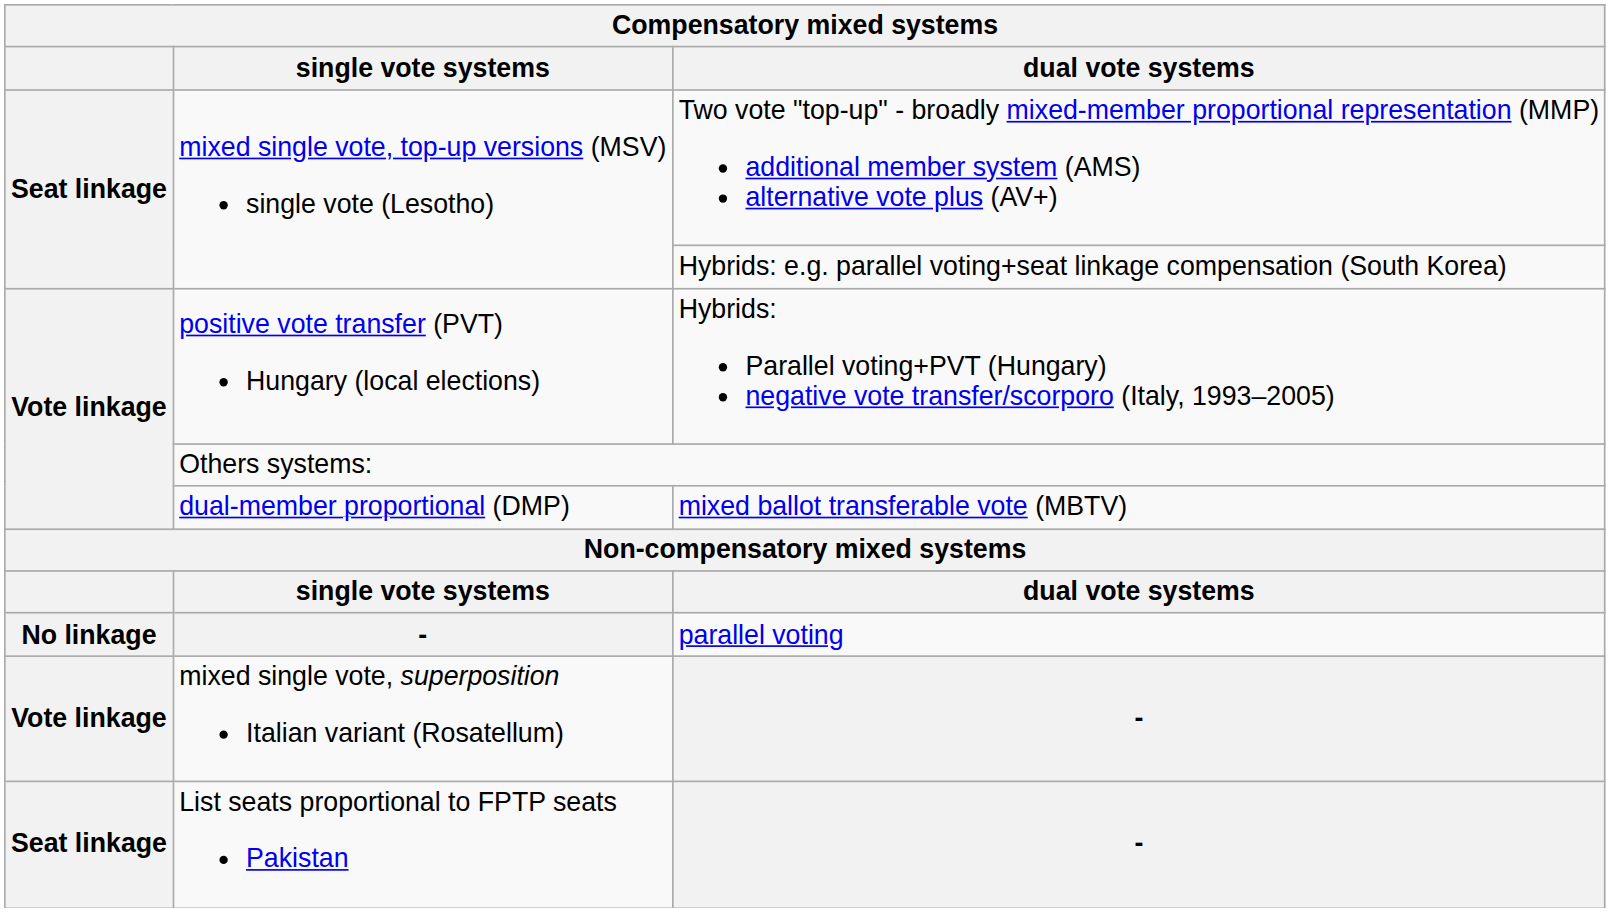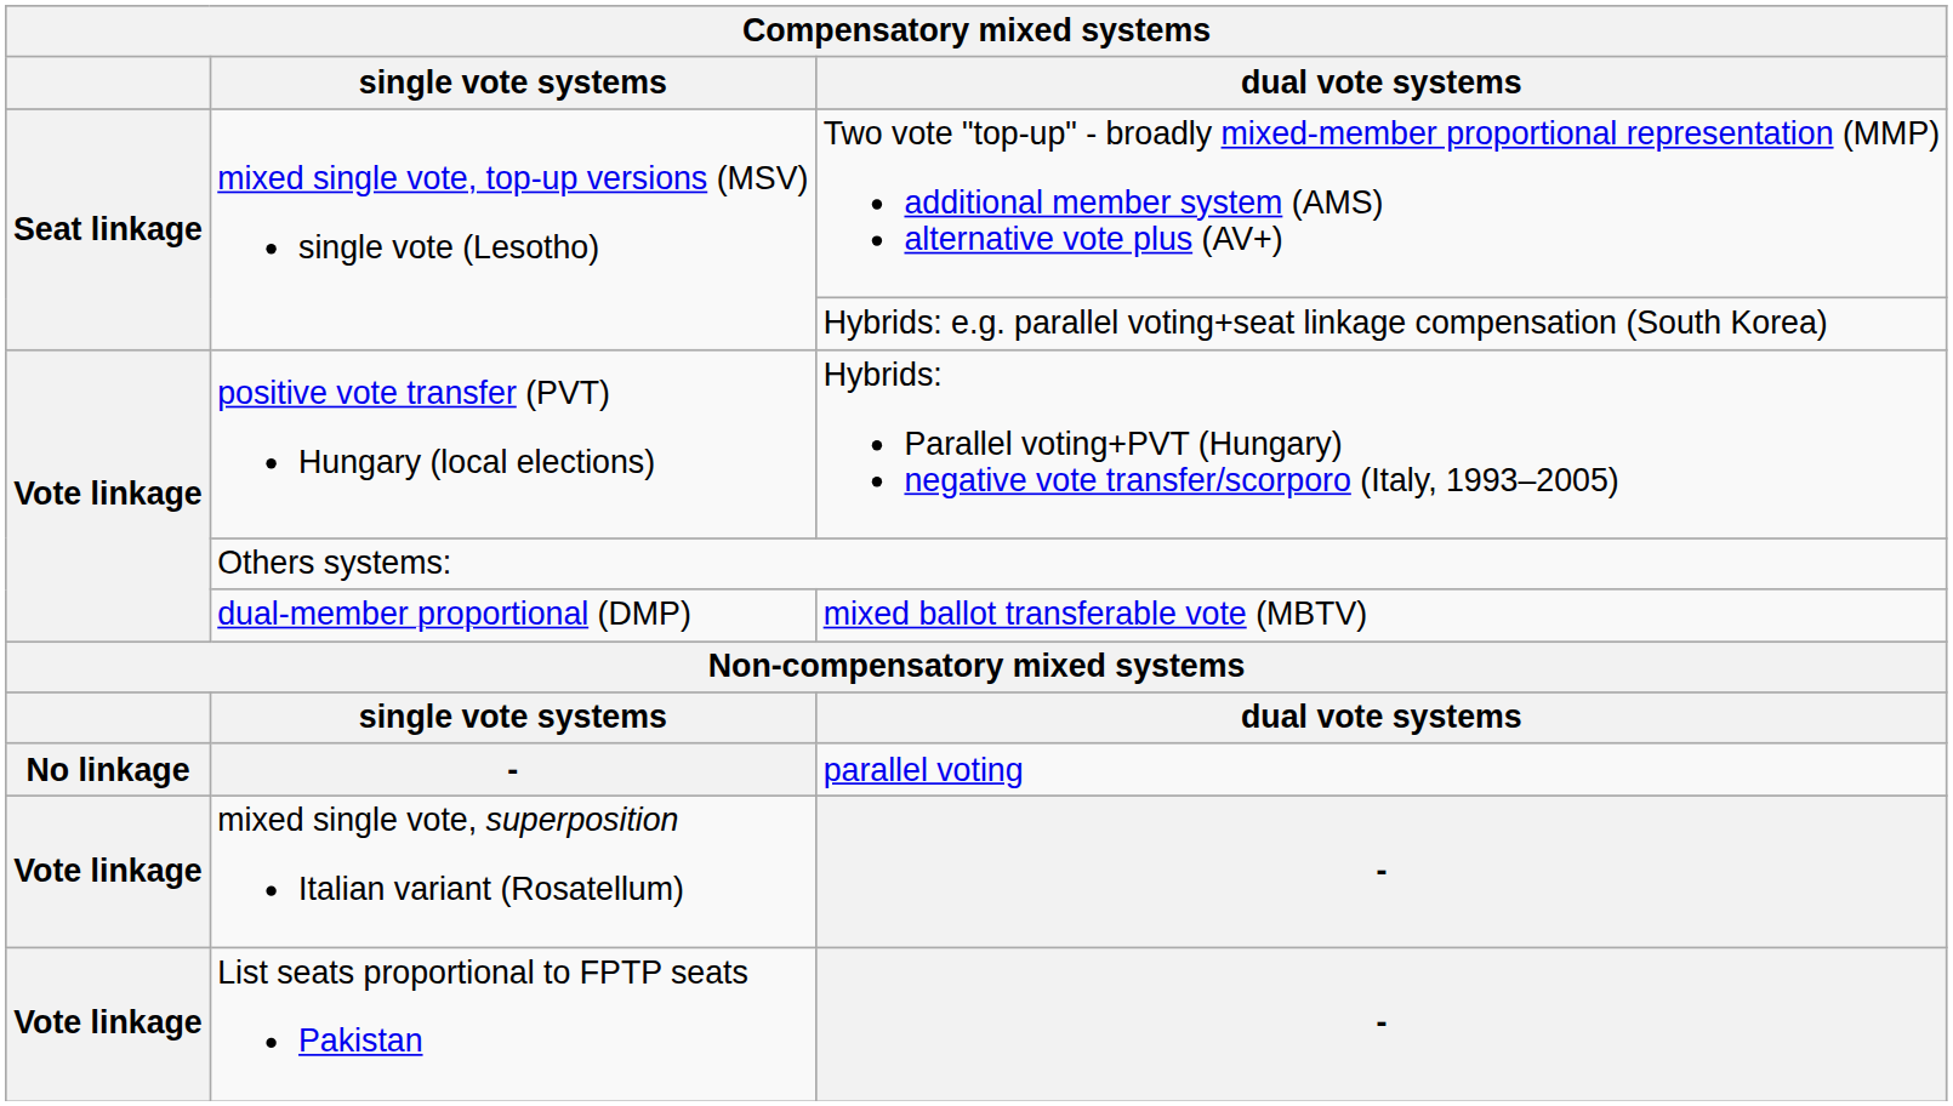List seats proportional to FPTP seats Pakistan | column 1: Seat linkage -> Vote linkage
